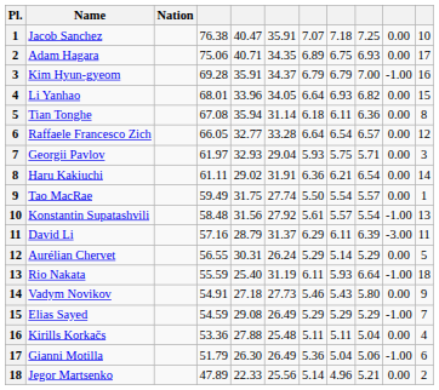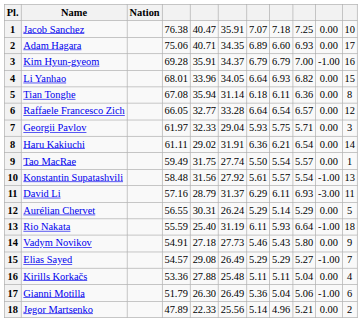Adam Hagara | column 8: 6.75 -> 6.60
Georgii Pavlov | column 5: 32.93 -> 32.33
David Li | column 9: 6.39 -> 6.93
Elias Sayed | column 4: 54.59 -> 54.57
Elias Sayed | column 9: 5.29 -> 5.27
